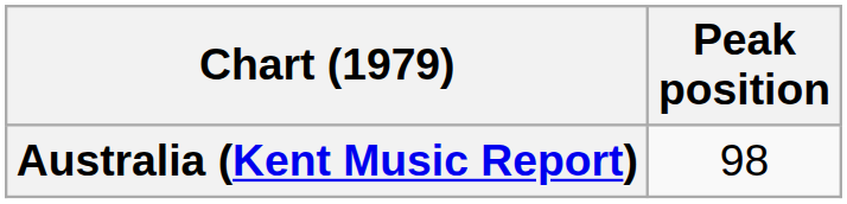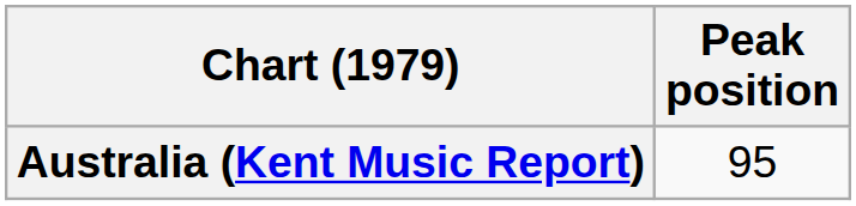Australia (Kent Music Report) | Peak position: 98 -> 95
